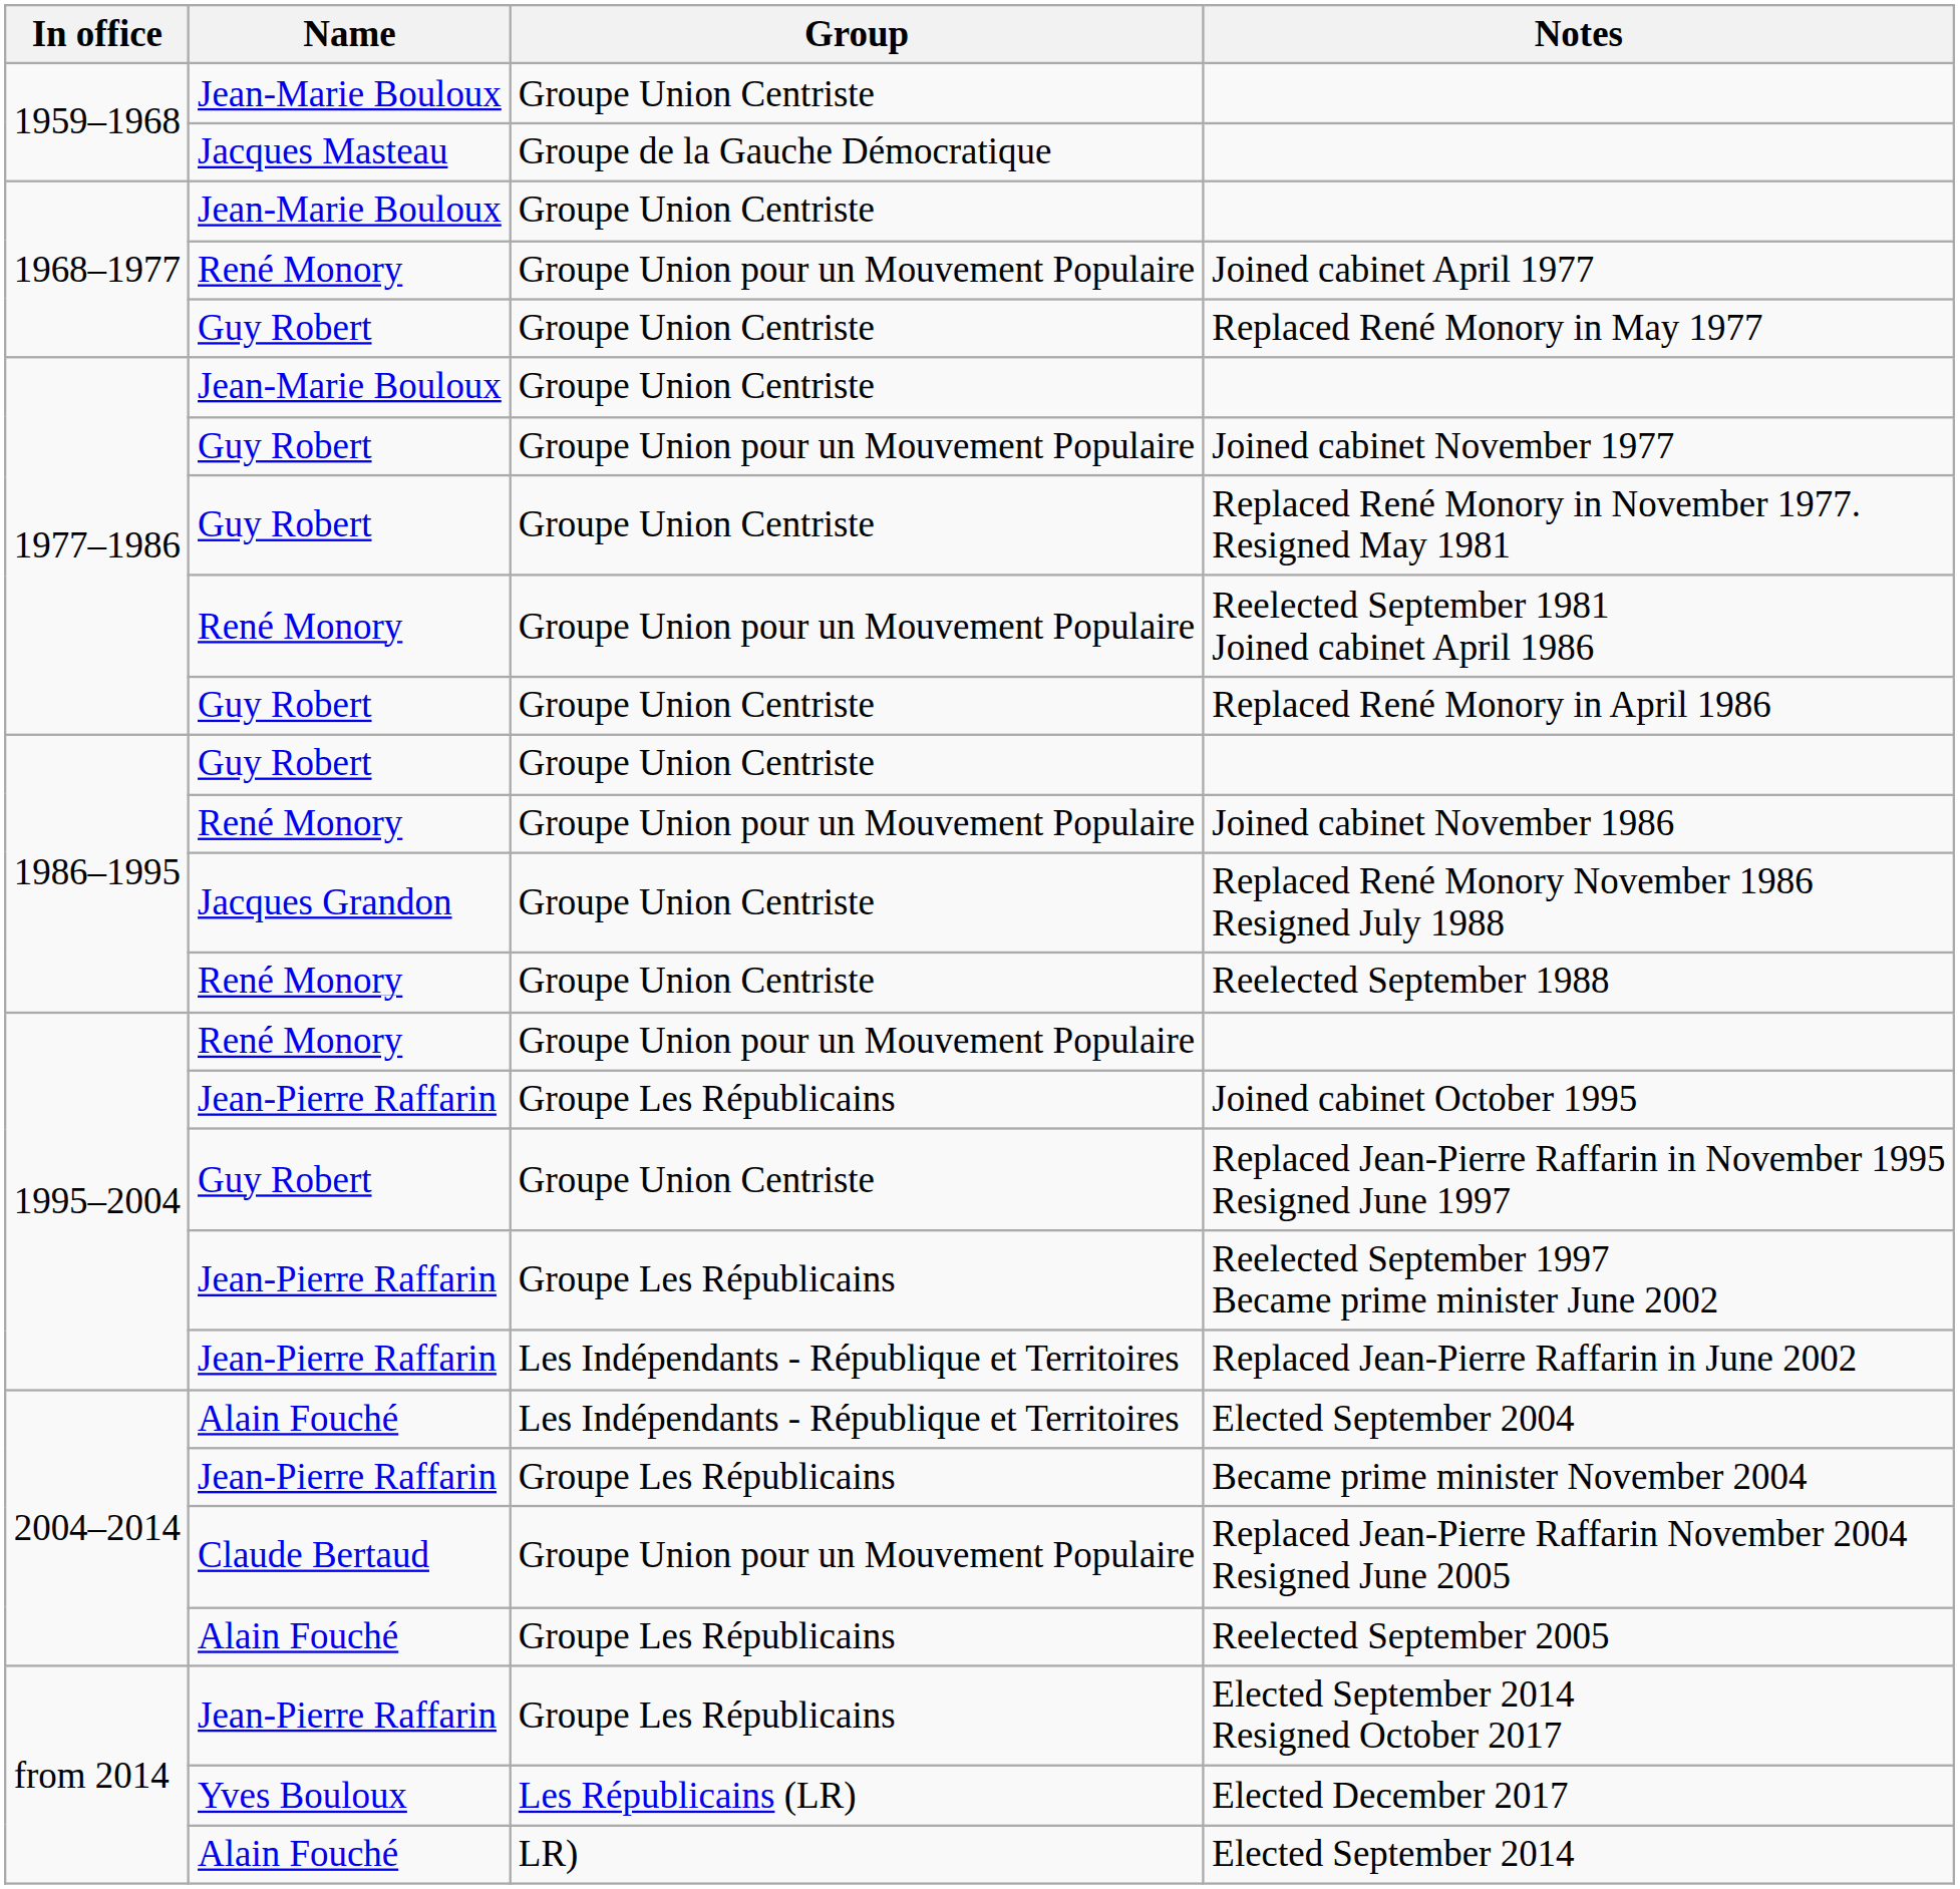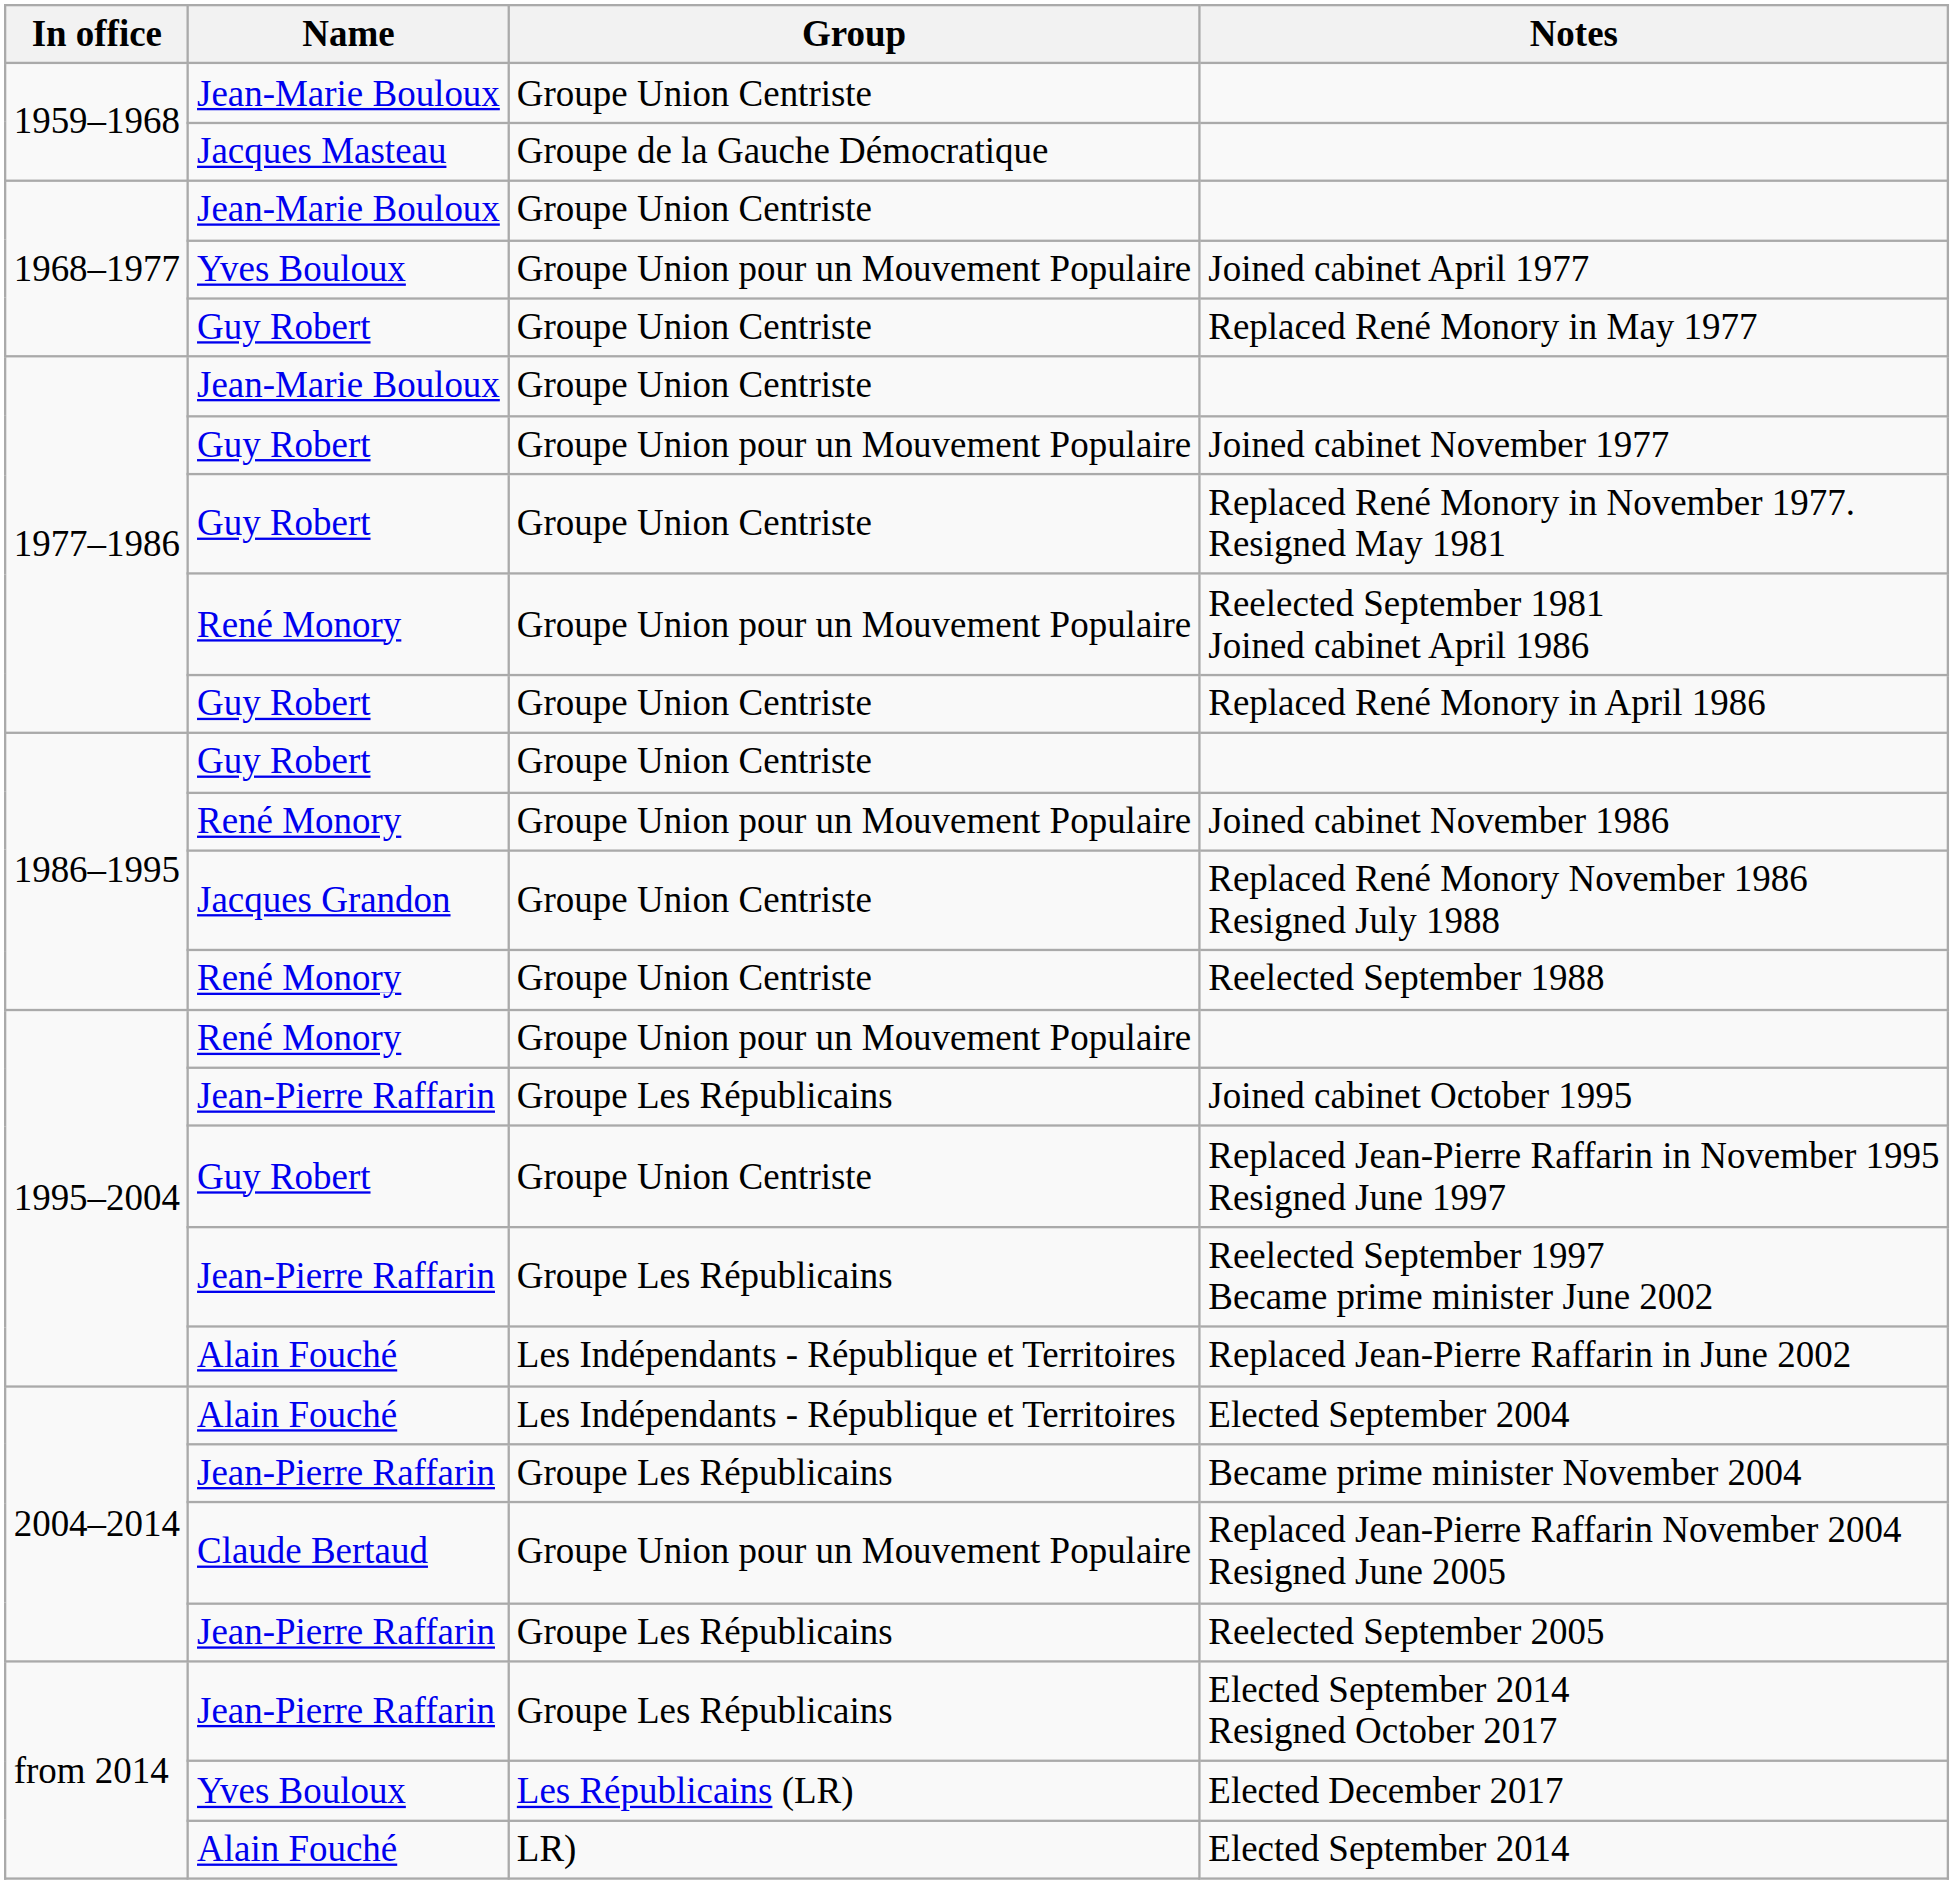Joined cabinet April 1977 | Name: René Monory -> Yves Bouloux
Replaced Jean-Pierre Raffarin in June 2002 | Name: Jean-Pierre Raffarin -> Alain Fouché
Reelected September 2005 | Name: Alain Fouché -> Jean-Pierre Raffarin
